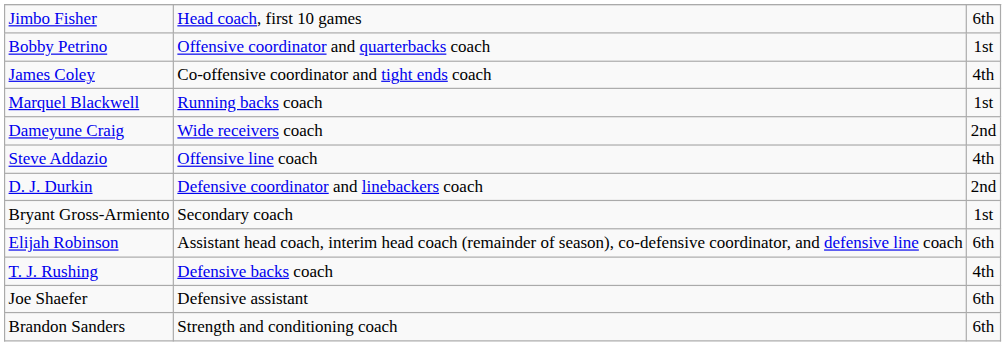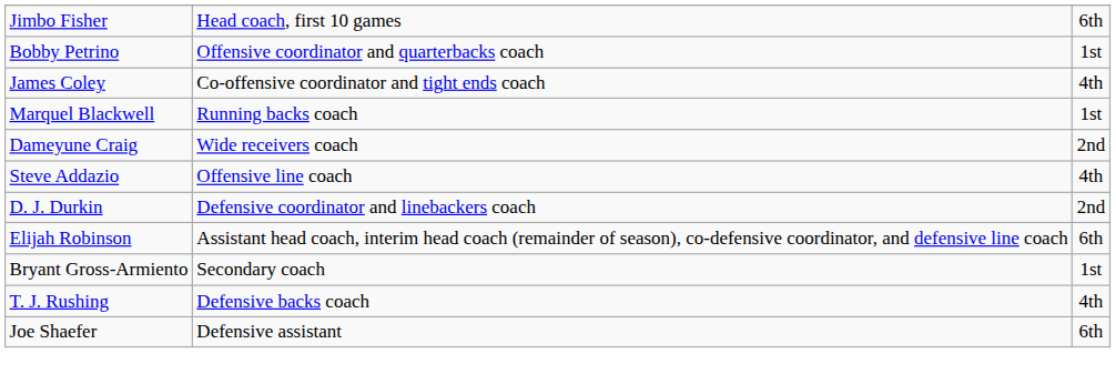rows swapped: Elijah Robinson <-> Bryant Gross-Armiento
- row: Brandon Sanders | Strength and conditioning coach | 6th
